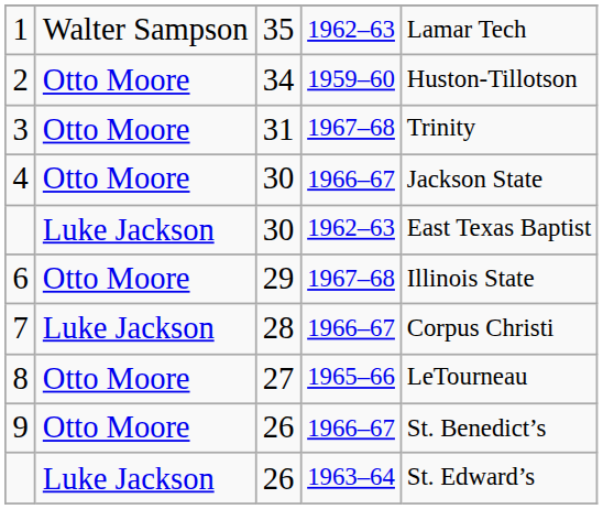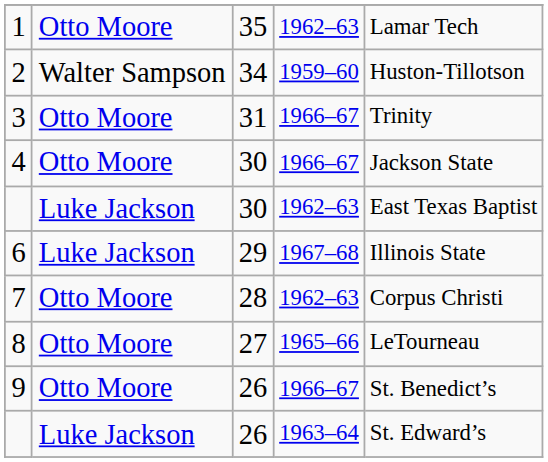1 | column 2: Walter Sampson -> Otto Moore
2 | column 2: Otto Moore -> Walter Sampson
3 | column 4: 1967–68 -> 1966–67
6 | column 2: Otto Moore -> Luke Jackson
7 | column 2: Luke Jackson -> Otto Moore
7 | column 4: 1966–67 -> 1962–63
